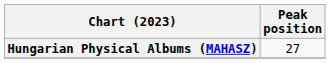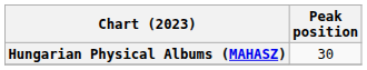Hungarian Physical Albums (MAHASZ) | Peak position: 27 -> 30
